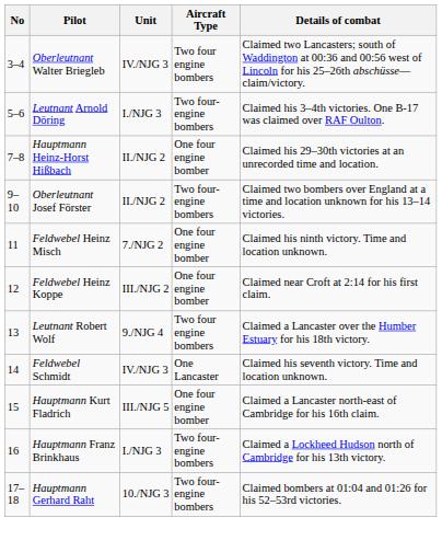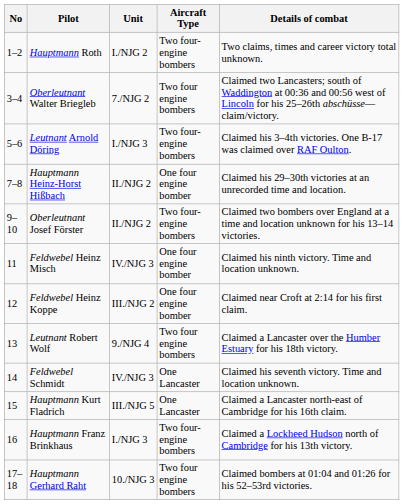+ row: 1–2 | Hauptmann Roth | I./NJG 2 | Two four-engine bombers | Two claims, times and career victory total unknown.
Oberleutnant Walter Briegleb | Unit: IV./NJG 3 -> 7./NJG 2
Feldwebel Heinz Misch | Unit: 7./NJG 2 -> IV./NJG 3
Hauptmann Kurt Fladrich | Aircraft Type: One four engine bomber -> One Lancaster
Hauptmann Gerhard Raht | Aircraft Type: Two four-engine bombers -> Two four engine bombers
